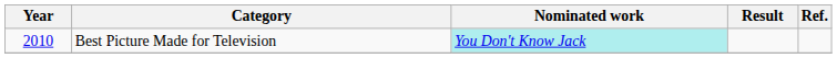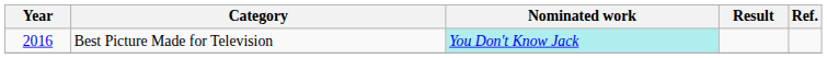Best Picture Made for Television | Year: 2010 -> 2016
